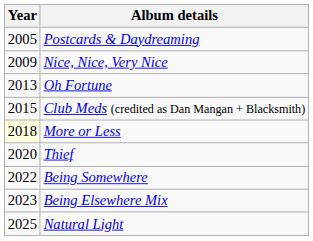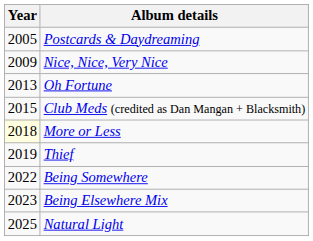Thief | Year: 2020 -> 2019
